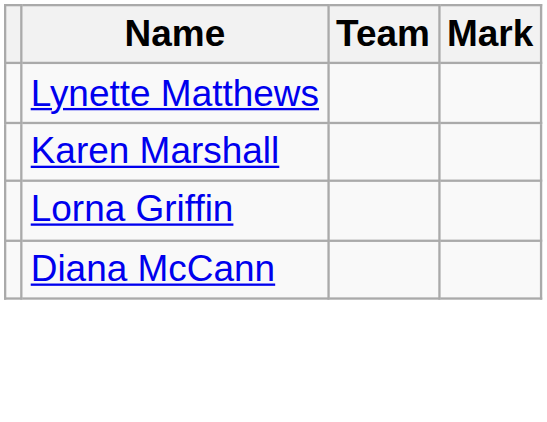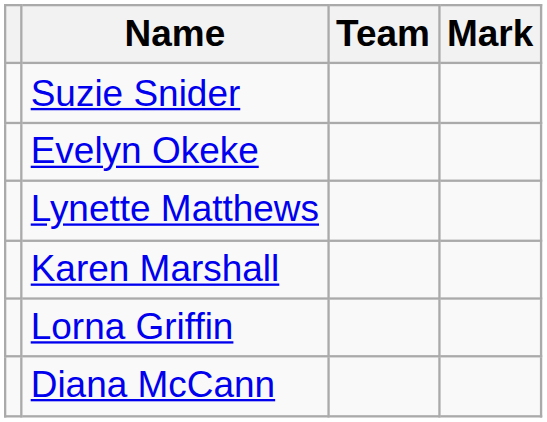+ row: Suzie Snider
+ row: Evelyn Okeke
